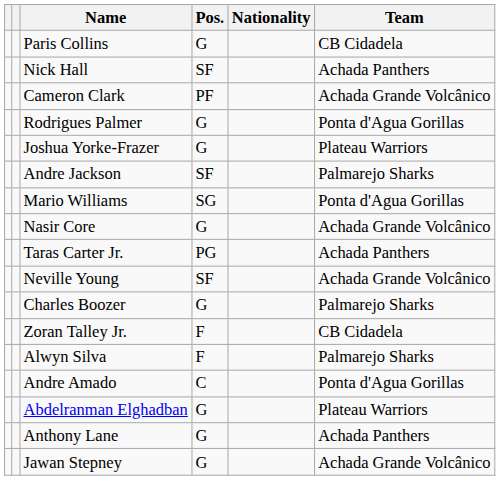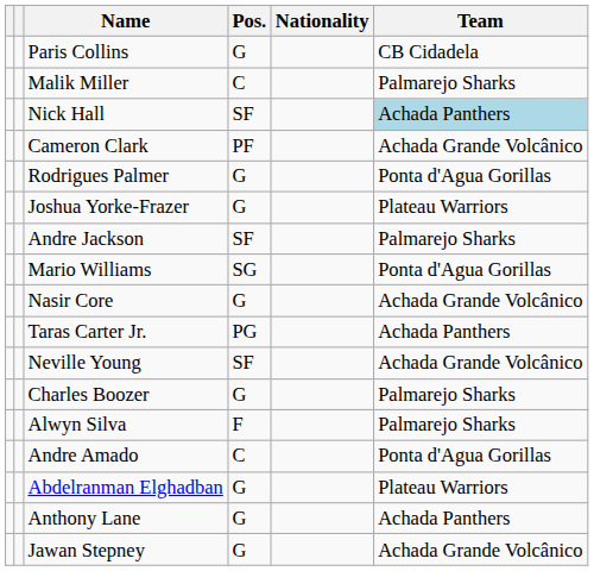+ row: Malik Miller | C | Palmarejo Sharks
Nick Hall | Team: no background -> lightblue background
- row: Zoran Talley Jr. | F | CB Cidadela
